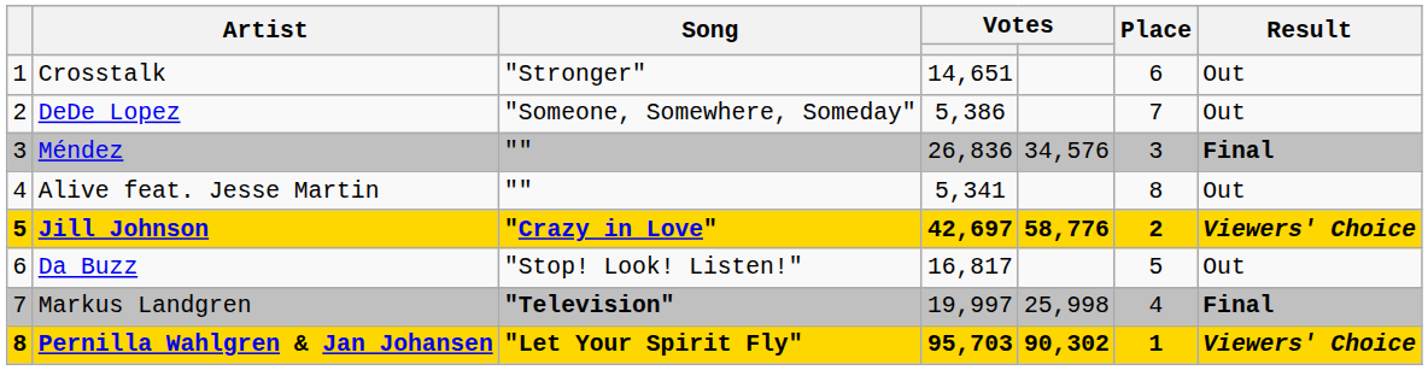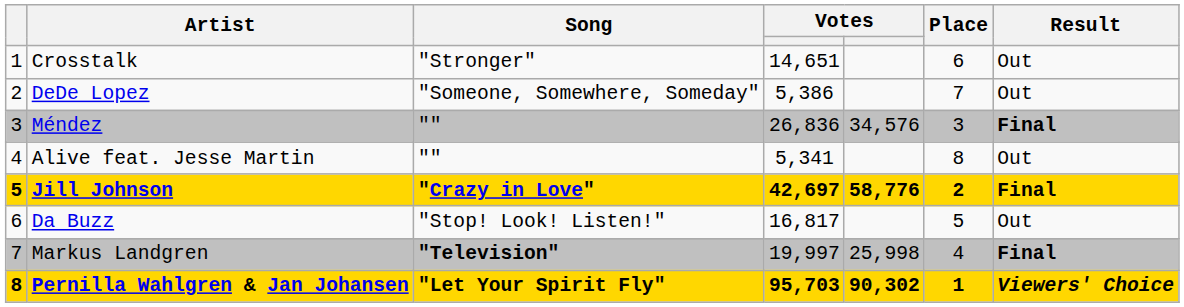Jill Johnson | Result: Viewers' Choice -> Final
